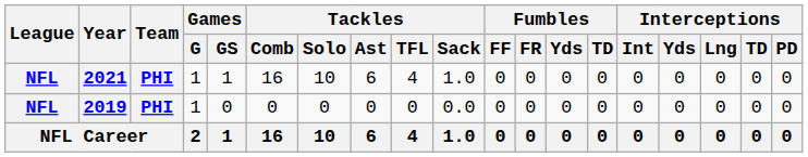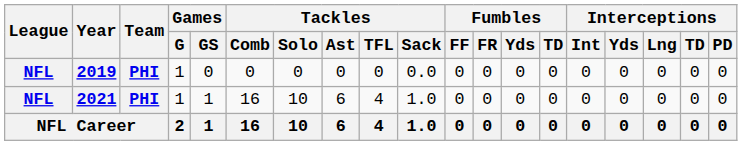rows swapped: 2019 <-> 2021
